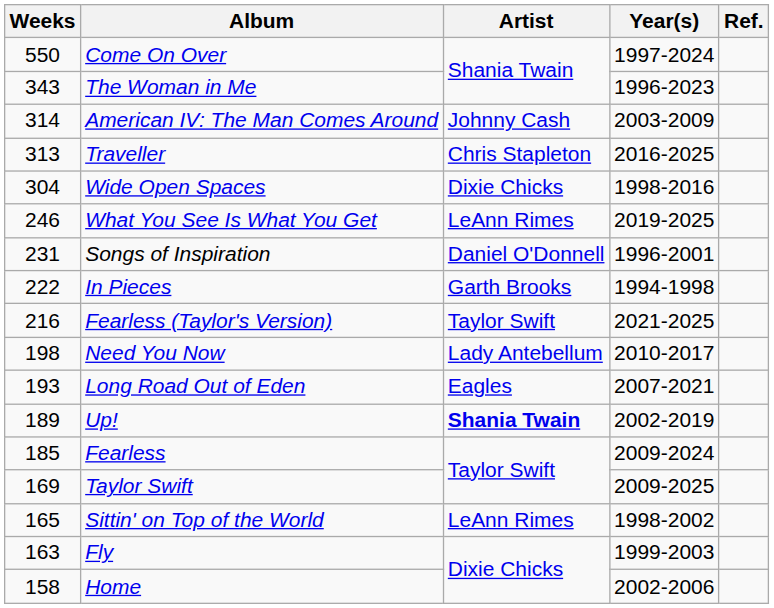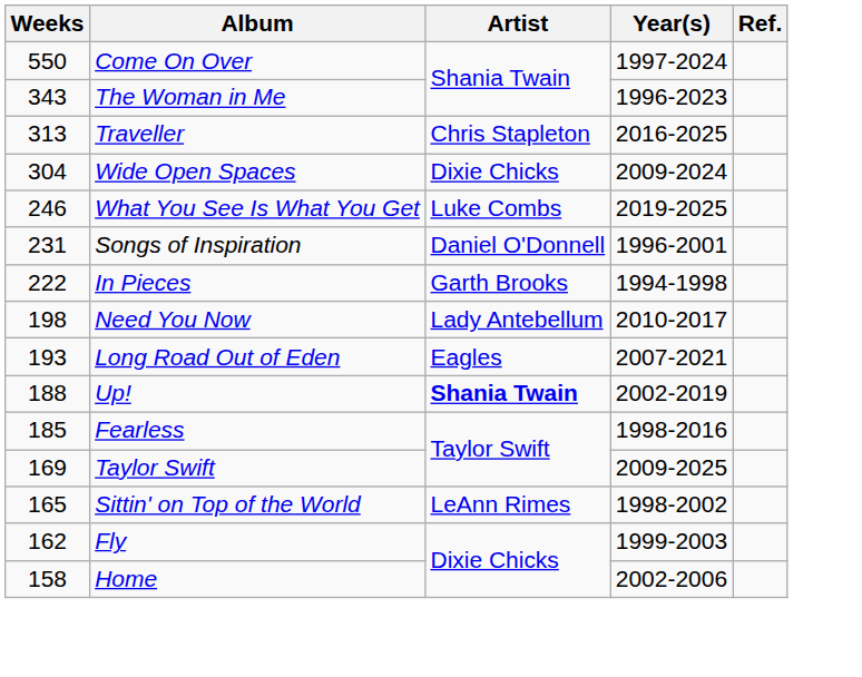- row: 314 | American IV: The Man Comes Around | Johnny Cash | 2003-2009
Wide Open Spaces | Year(s): 1998-2016 -> 2009-2024
What You See Is What You Get | Artist: LeAnn Rimes -> Luke Combs
- row: 216 | Fearless (Taylor's Version) | Taylor Swift | 2021-2025
Up! | Weeks: 189 -> 188
Fearless | Year(s): 2009-2024 -> 1998-2016
Fly | Weeks: 163 -> 162
